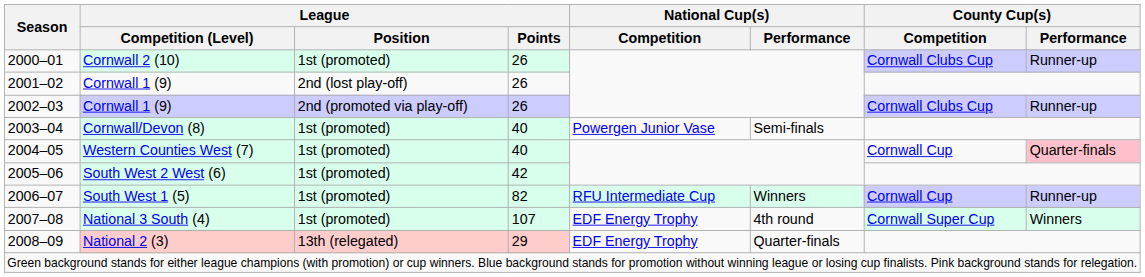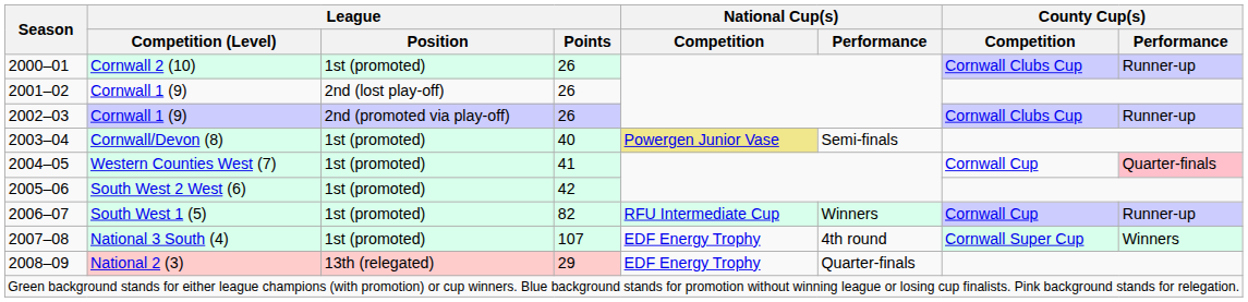Cornwall/Devon (8) | National Cup(s) / Competition: no background -> khaki background
Western Counties West (7) | League / Points: 40 -> 41
